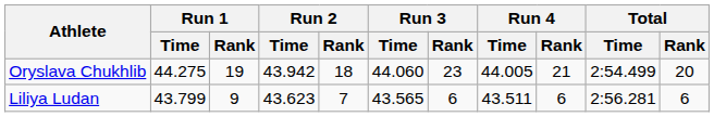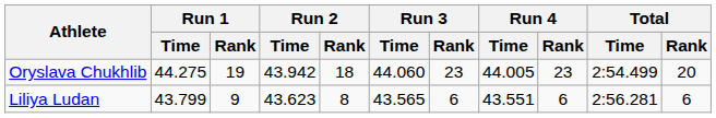Oryslava Chukhlib | Run 4 / Rank: 21 -> 23
Liliya Ludan | Run 2 / Rank: 7 -> 8
Liliya Ludan | Run 4 / Time: 43.511 -> 43.551
